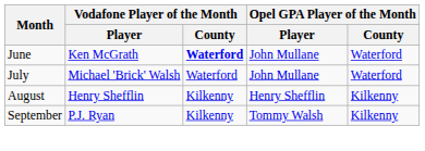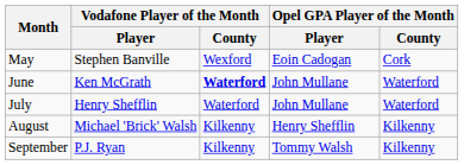+ row: May | Stephen Banville | Wexford | Eoin Cadogan | Cork
July | Vodafone Player of the Month / Player: Michael 'Brick' Walsh -> Henry Shefflin
August | Vodafone Player of the Month / Player: Henry Shefflin -> Michael 'Brick' Walsh
